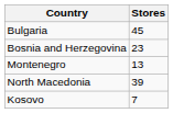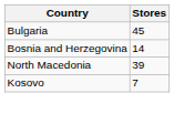Bosnia and Herzegovina | Stores: 23 -> 14
- row: Montenegro | 13
